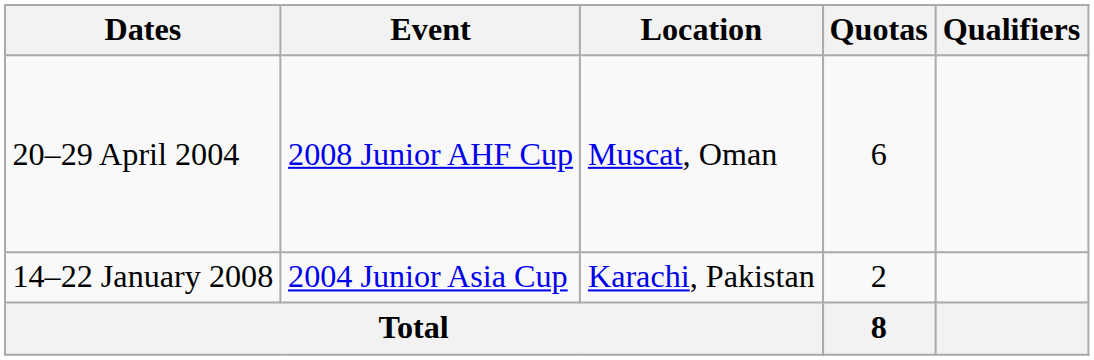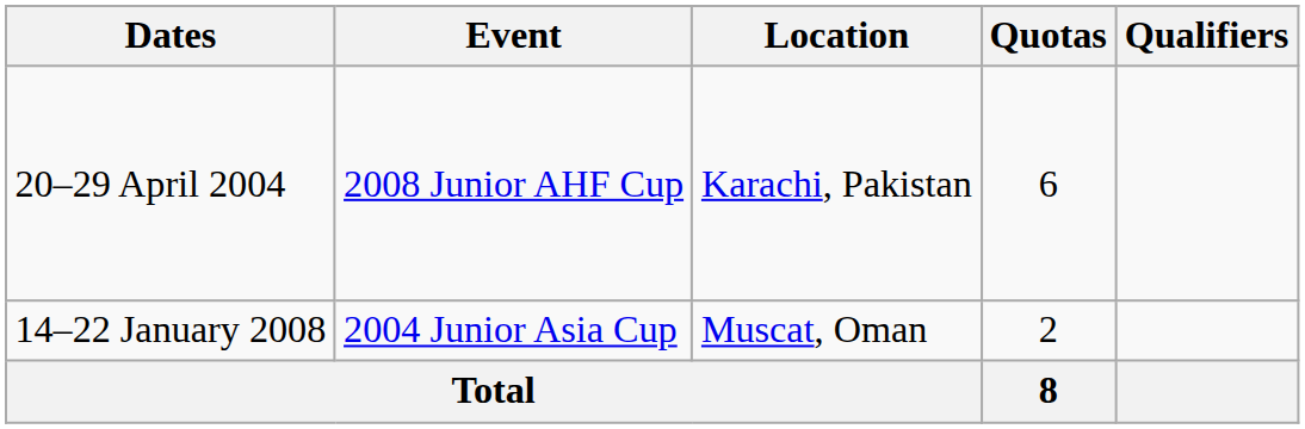20–29 April 2004 | Location: Muscat, Oman -> Karachi, Pakistan
14–22 January 2008 | Location: Karachi, Pakistan -> Muscat, Oman
